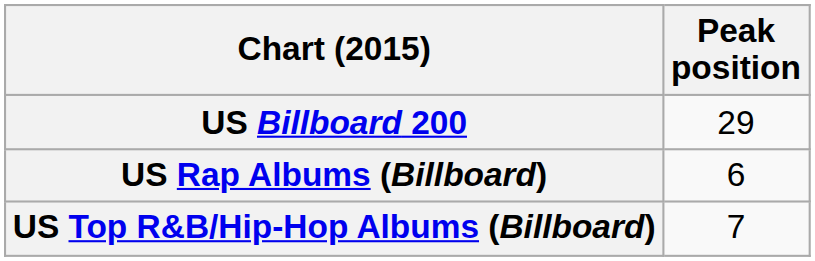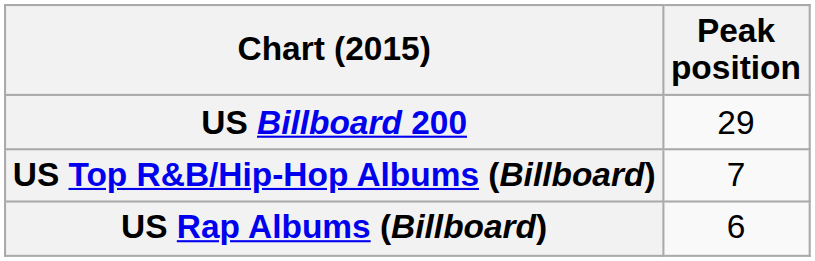rows swapped: US Top R&B/Hip-Hop Albums (Billboard) <-> US Rap Albums (Billboard)
